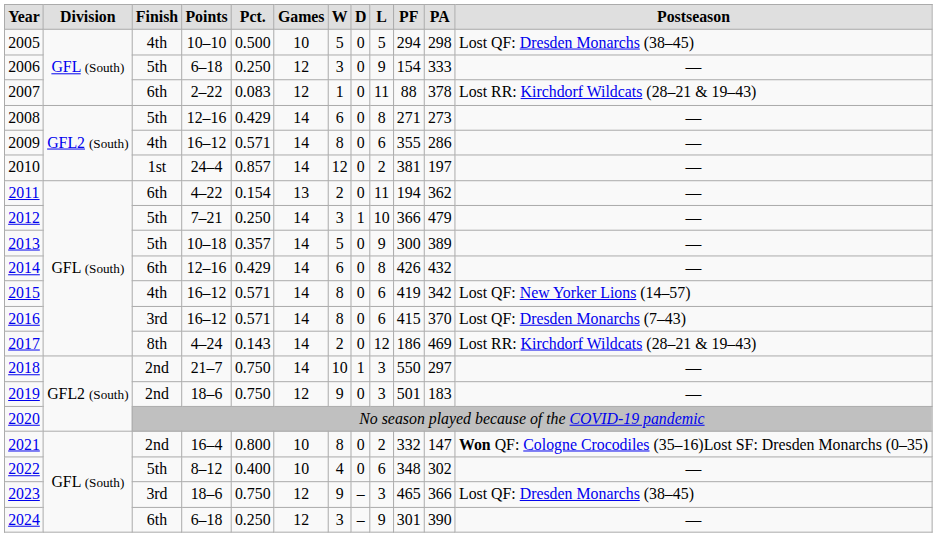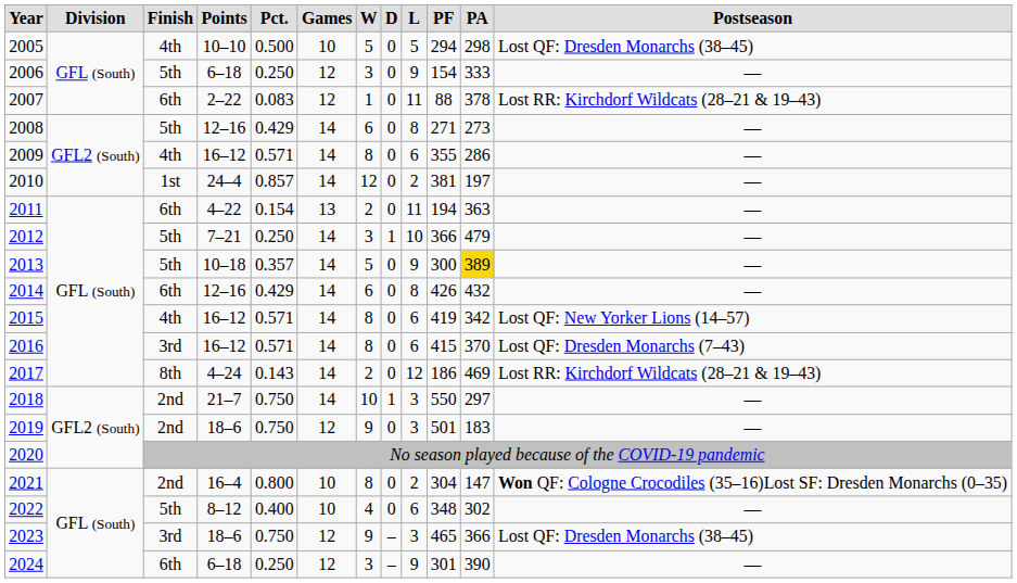2011 | column 11: 362 -> 363
2013 | column 11: no background -> gold background
2021 | column 10: 332 -> 304
